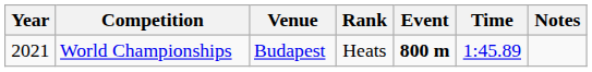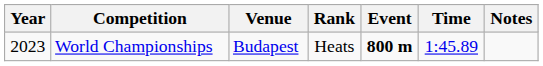World Championships | Year: 2021 -> 2023
